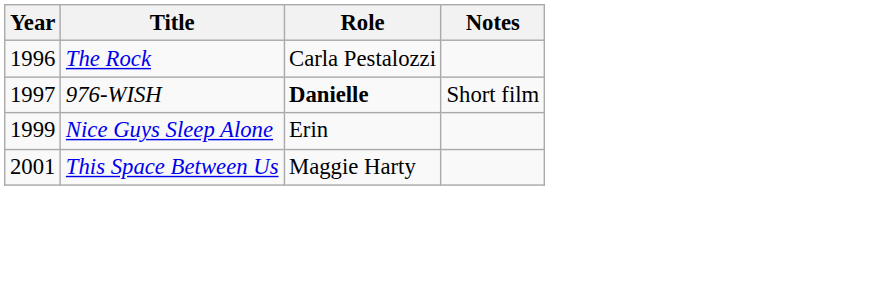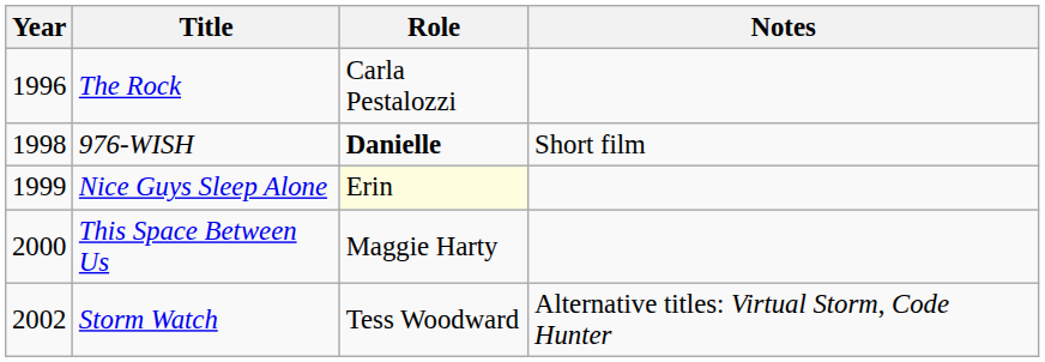976-WISH | Year: 1997 -> 1998
Nice Guys Sleep Alone | Role: no background -> lightyellow background
This Space Between Us | Year: 2001 -> 2000
+ row: 2002 | Storm Watch | Tess Woodward | Alternative titles: Virtual Storm, Code Hunter
